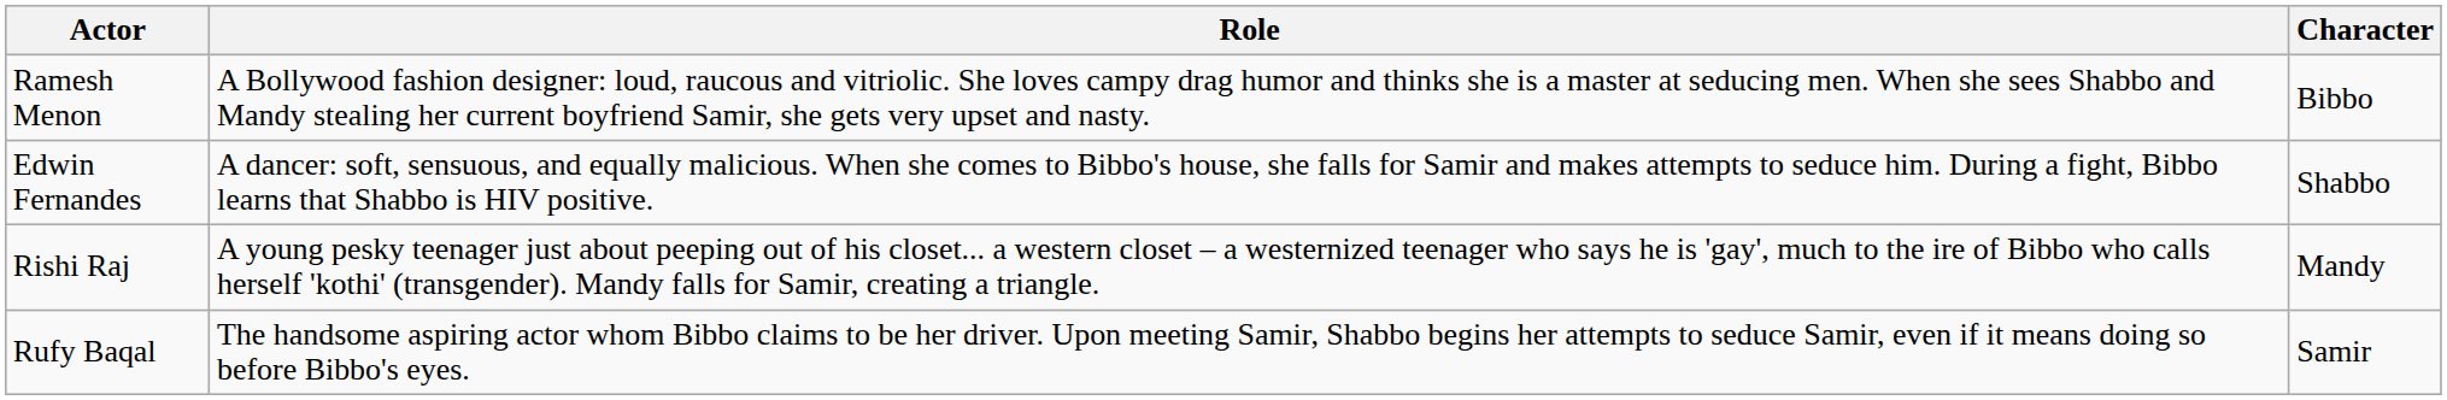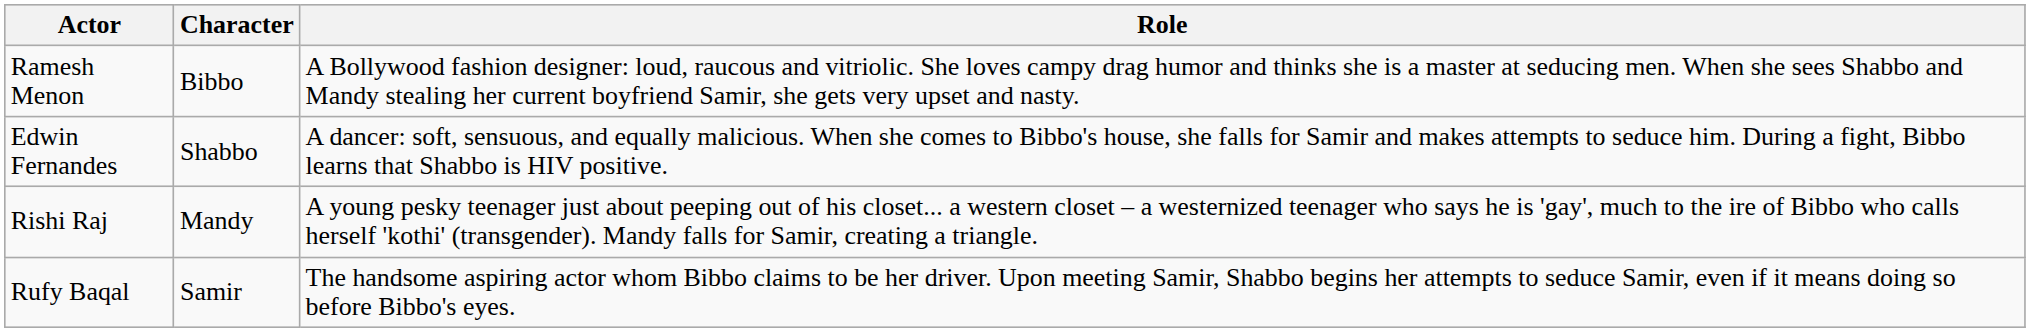columns swapped: Character <-> Role
